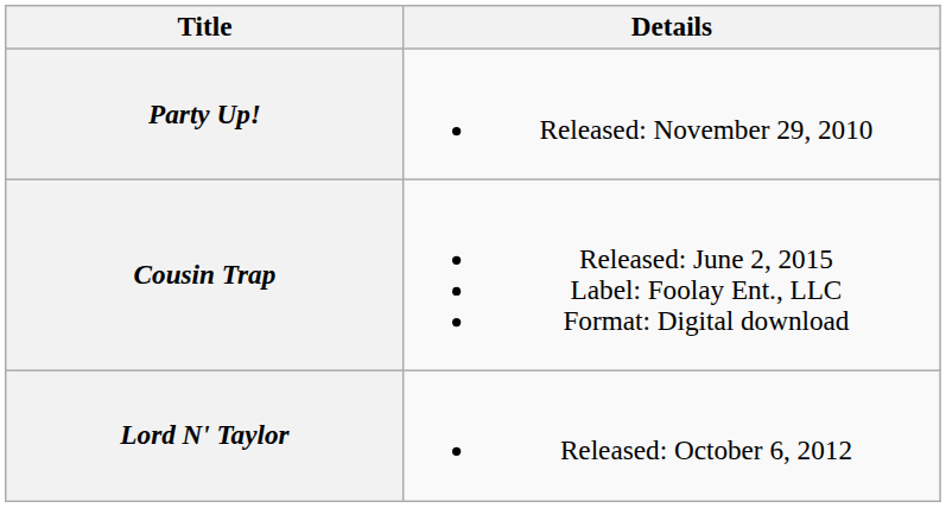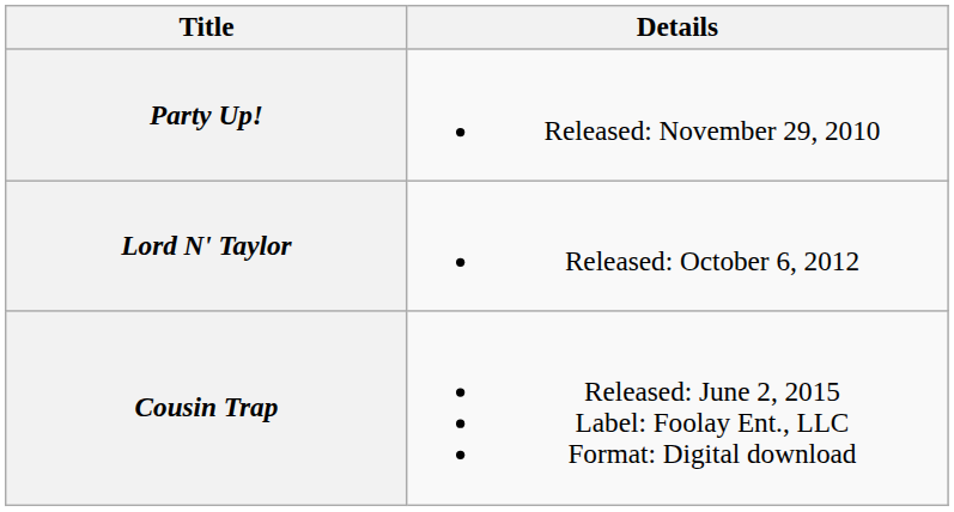rows swapped: Lord N' Taylor <-> Cousin Trap
